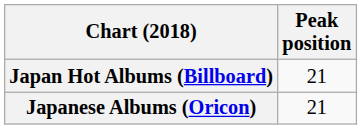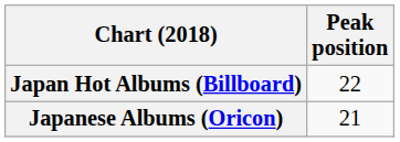Japan Hot Albums (Billboard) | Peak position: 21 -> 22
